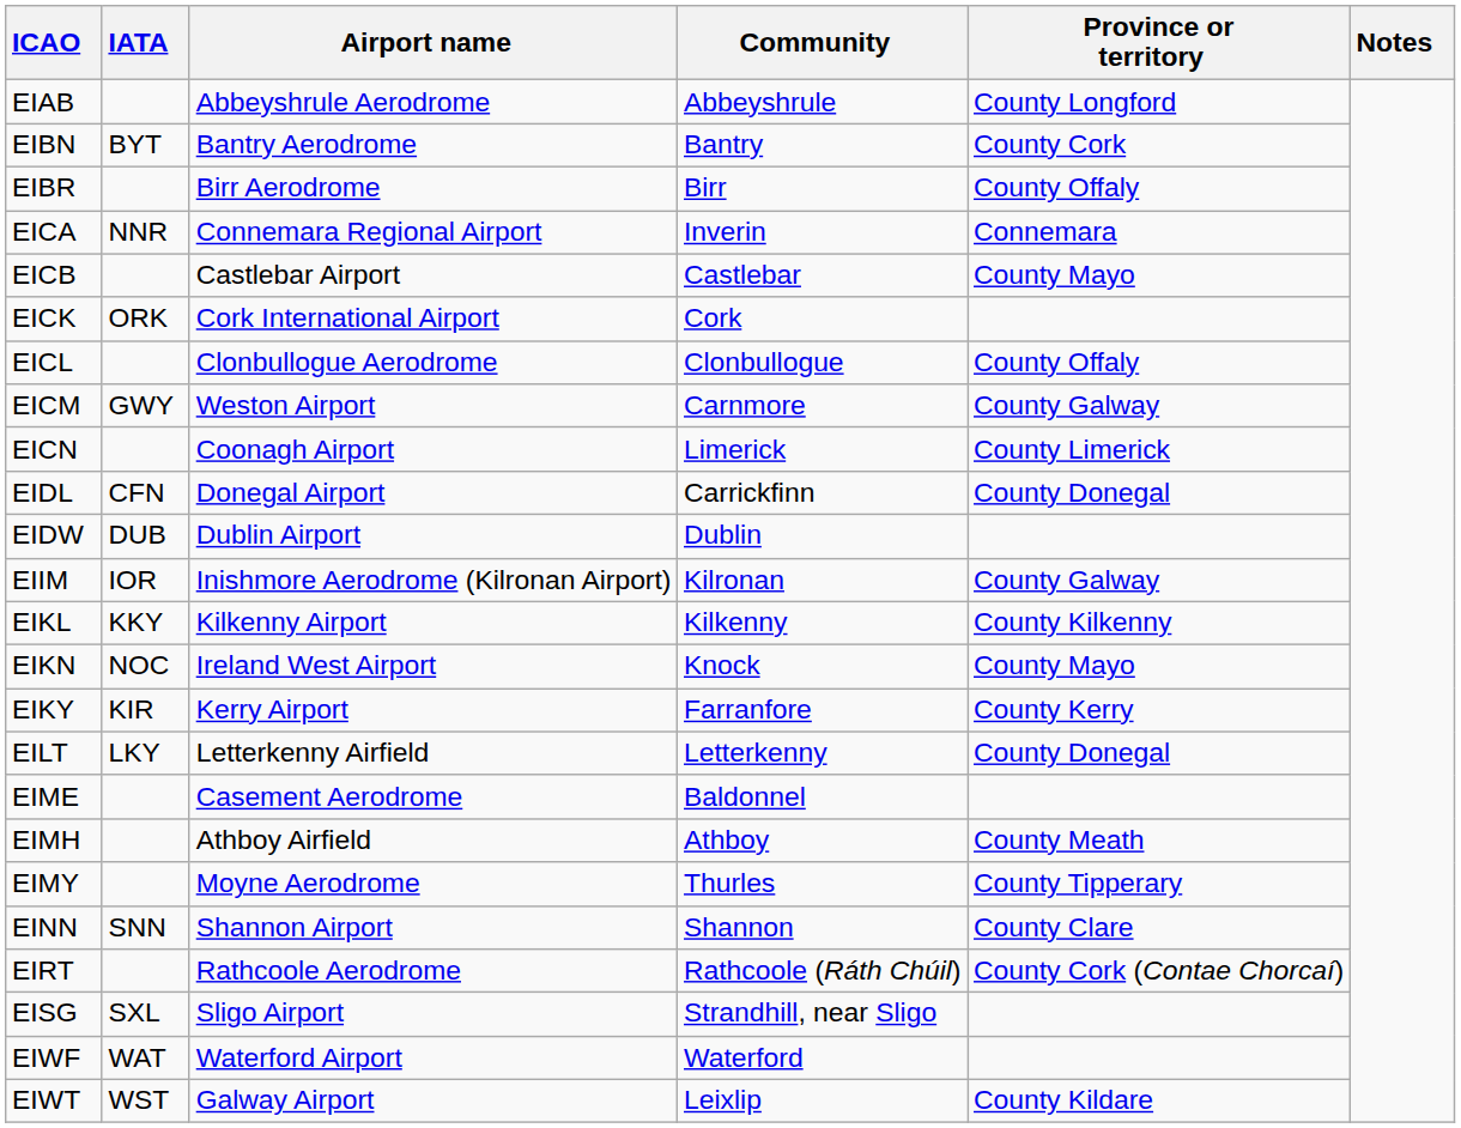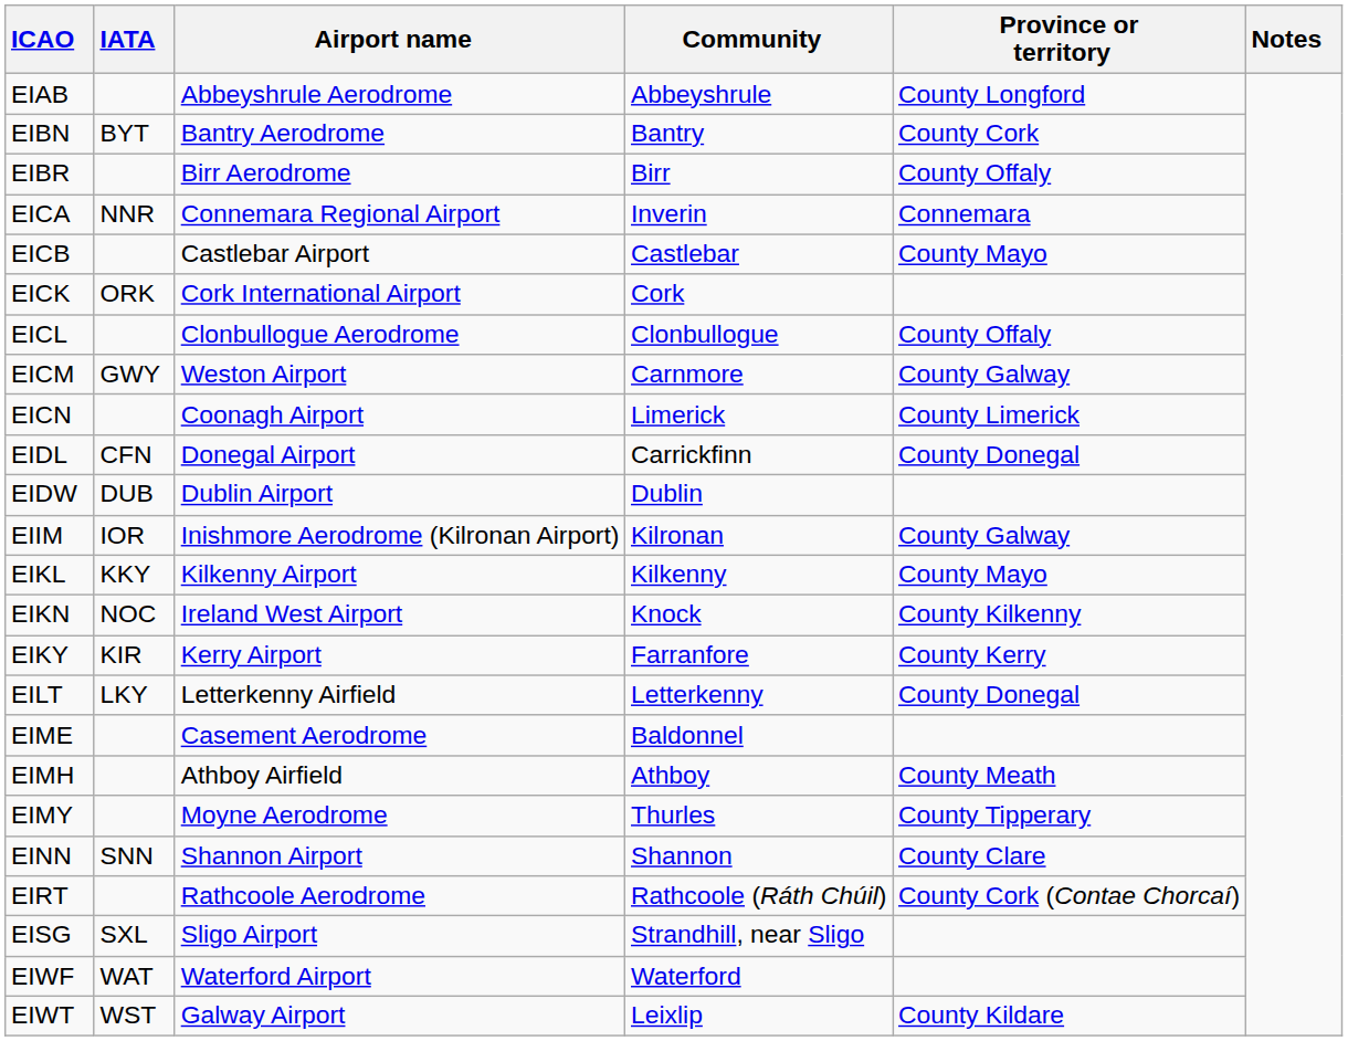EIKL | Province or territory: County Kilkenny -> County Mayo
EIKN | Province or territory: County Mayo -> County Kilkenny
